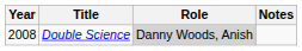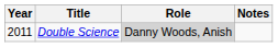Double Science | Year: 2008 -> 2011
